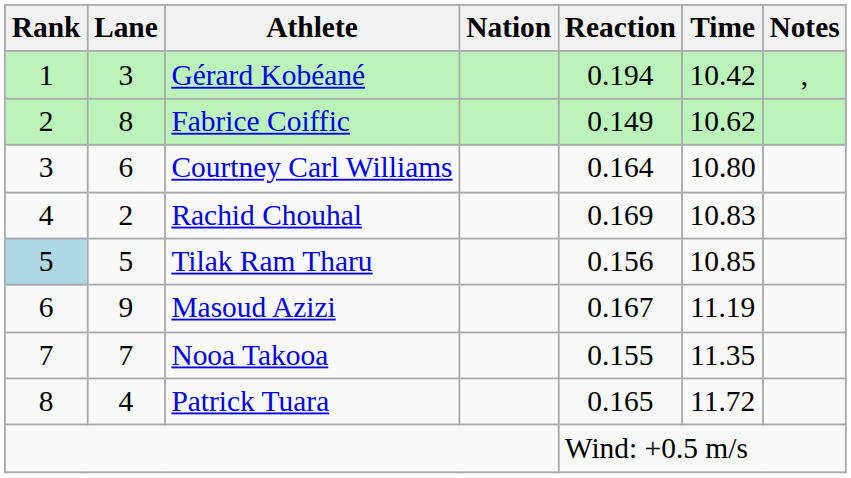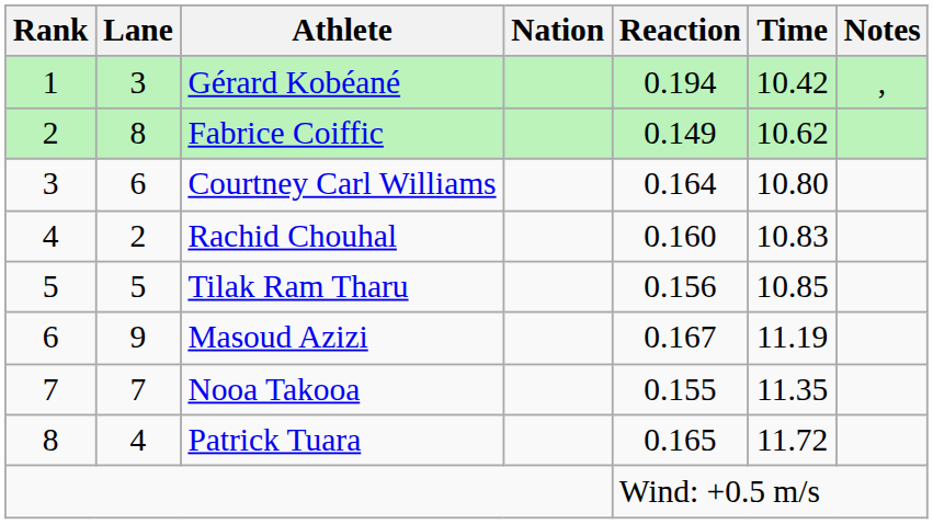Rachid Chouhal | Reaction: 0.169 -> 0.160
Tilak Ram Tharu | Rank: lightblue background -> no background
